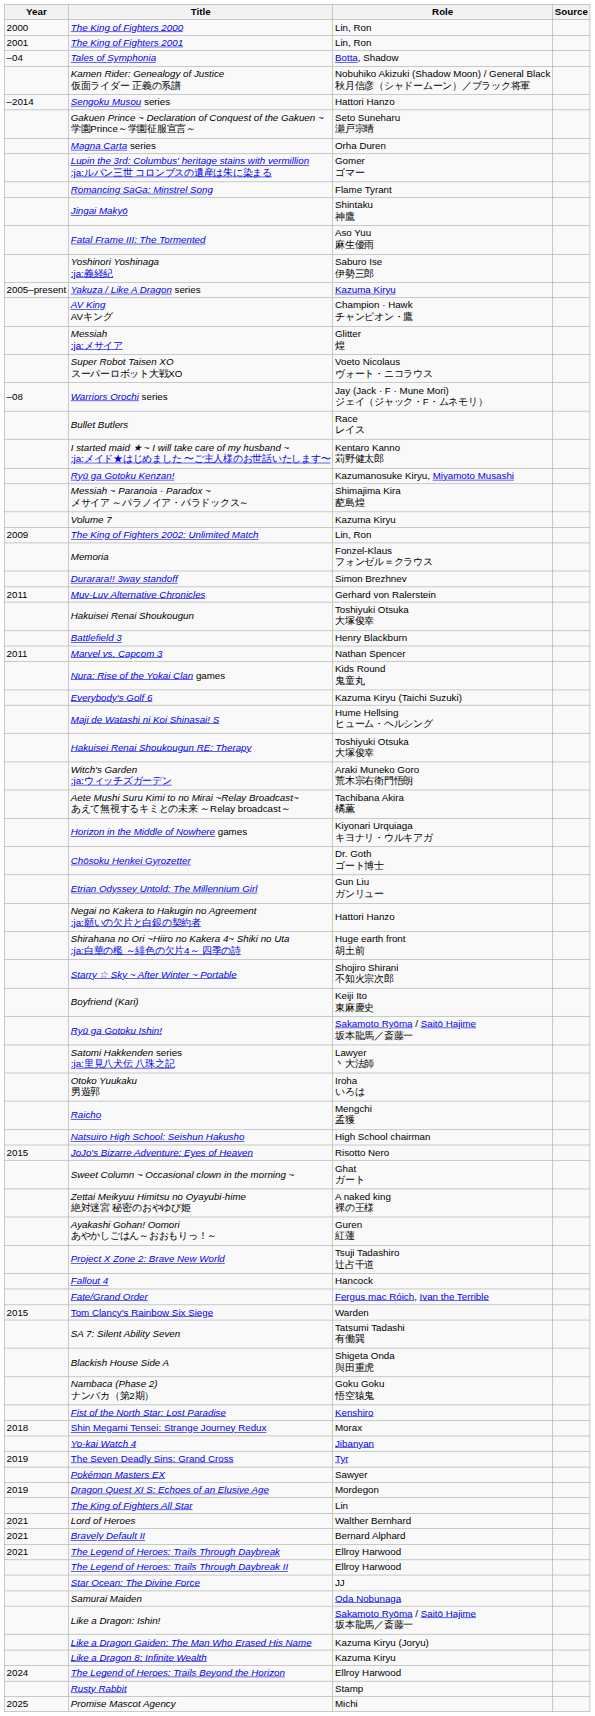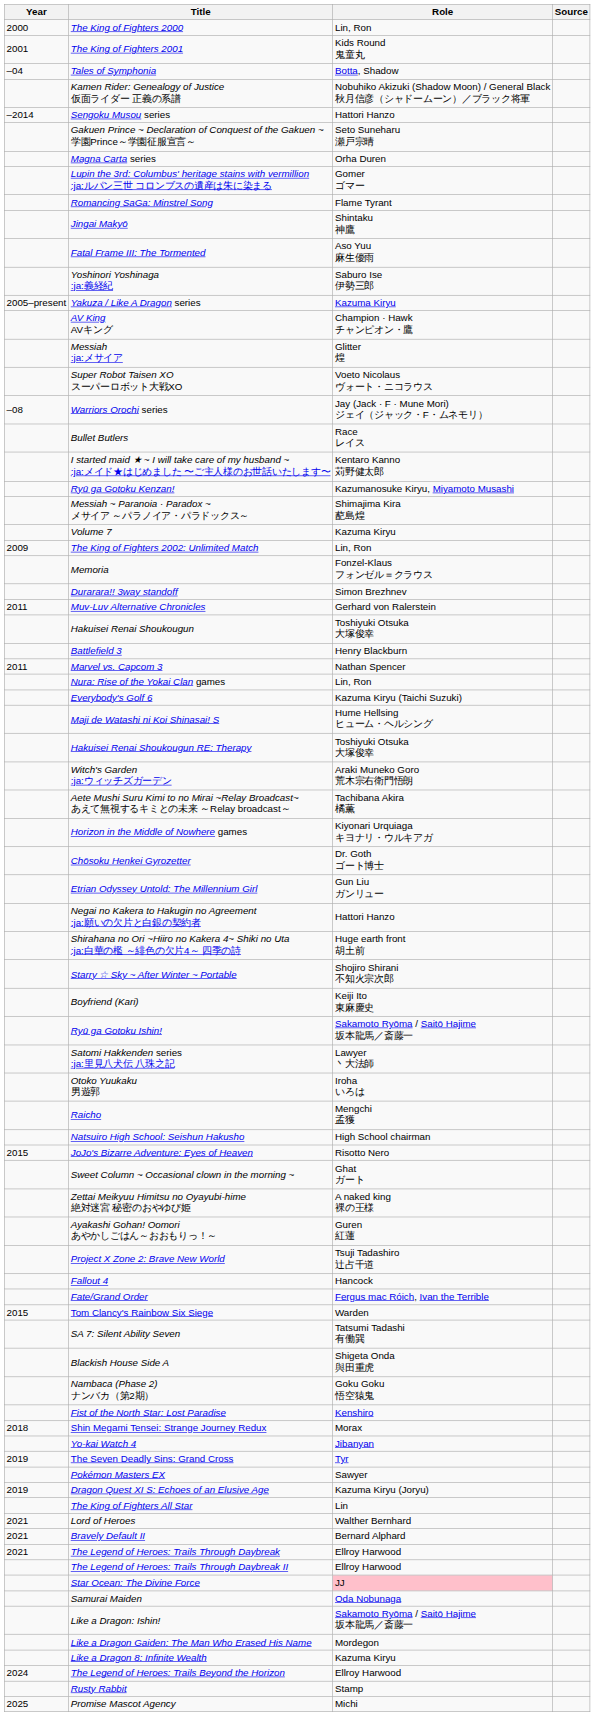The King of Fighters 2001 | Role: Lin, Ron -> Kids Round 鬼童丸
Nura: Rise of the Yokai Clan games | Role: Kids Round 鬼童丸 -> Lin, Ron
Dragon Quest XI S: Echoes of an Elusive Age | Role: Mordegon -> Kazuma Kiryu (Joryu)
Star Ocean: The Divine Force | Role: no background -> pink background
Like a Dragon Gaiden: The Man Who Erased His Name | Role: Kazuma Kiryu (Joryu) -> Mordegon
